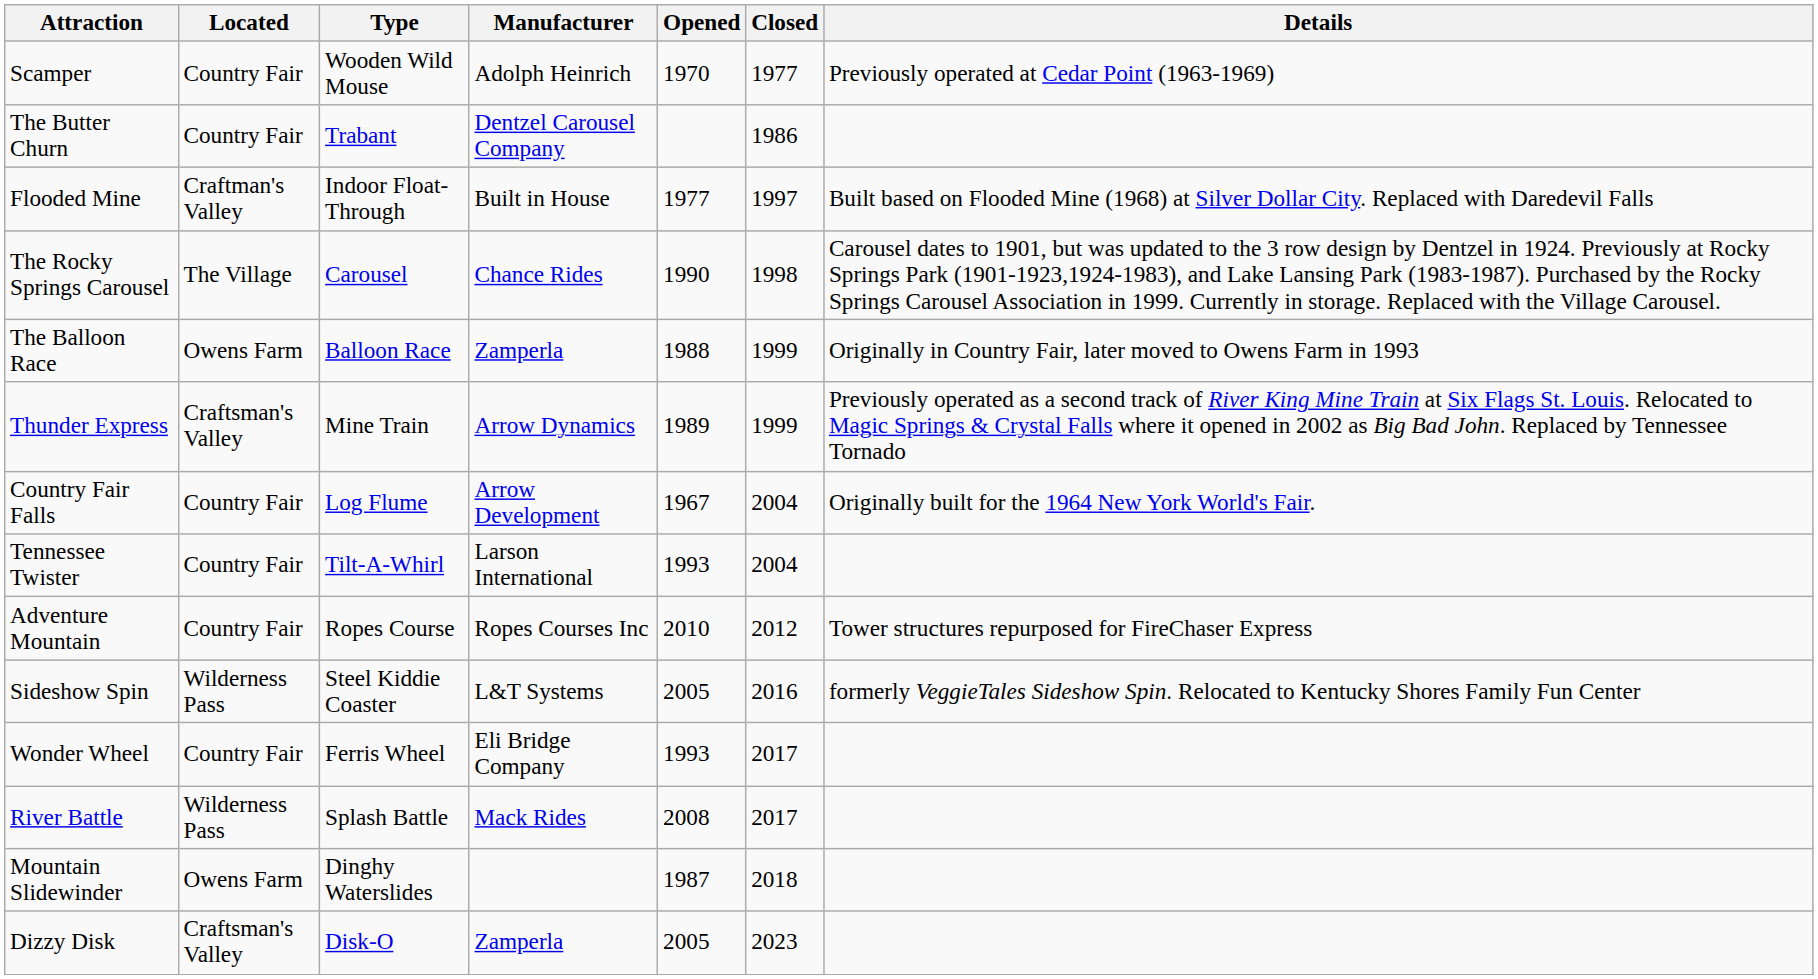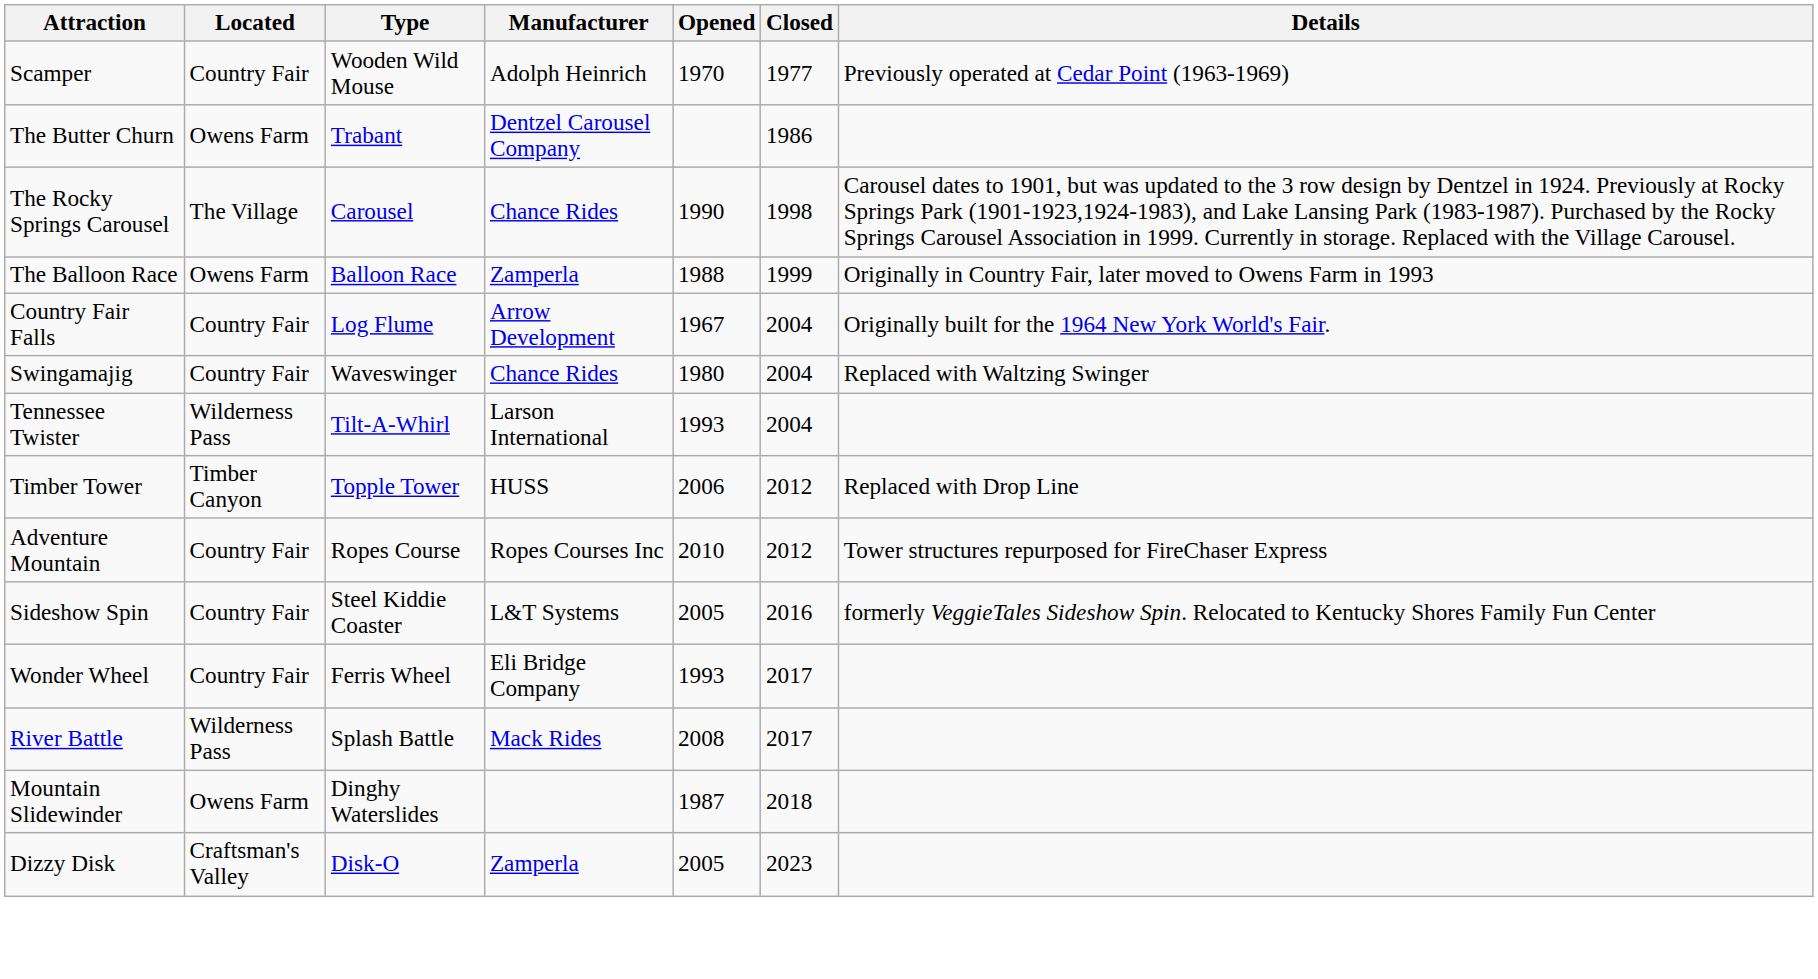The Butter Churn | Located: Country Fair -> Owens Farm
- row: Flooded Mine | Craftman's Valley | Indoor Float-Through | Built in House | 1977 | 1997 | Built based on Flooded Mine (1968) at Silver Dollar City. Replaced with Daredevil Falls
- row: Thunder Express | Craftsman's Valley | Mine Train | Arrow Dynamics | 1989 | 1999 | Previously operated as a second track of River King Mine Train at Six Flags St. Louis. Relocated to Magic Springs & Crystal Falls where it opened in 2002 as Big Bad John. Replaced by Tennessee Tornado
+ row: Swingamajig | Country Fair | Waveswinger | Chance Rides | 1980 | 2004 | Replaced with Waltzing Swinger
Tennessee Twister | Located: Country Fair -> Wilderness Pass
+ row: Timber Tower | Timber Canyon | Topple Tower | HUSS | 2006 | 2012 | Replaced with Drop Line
Sideshow Spin | Located: Wilderness Pass -> Country Fair
